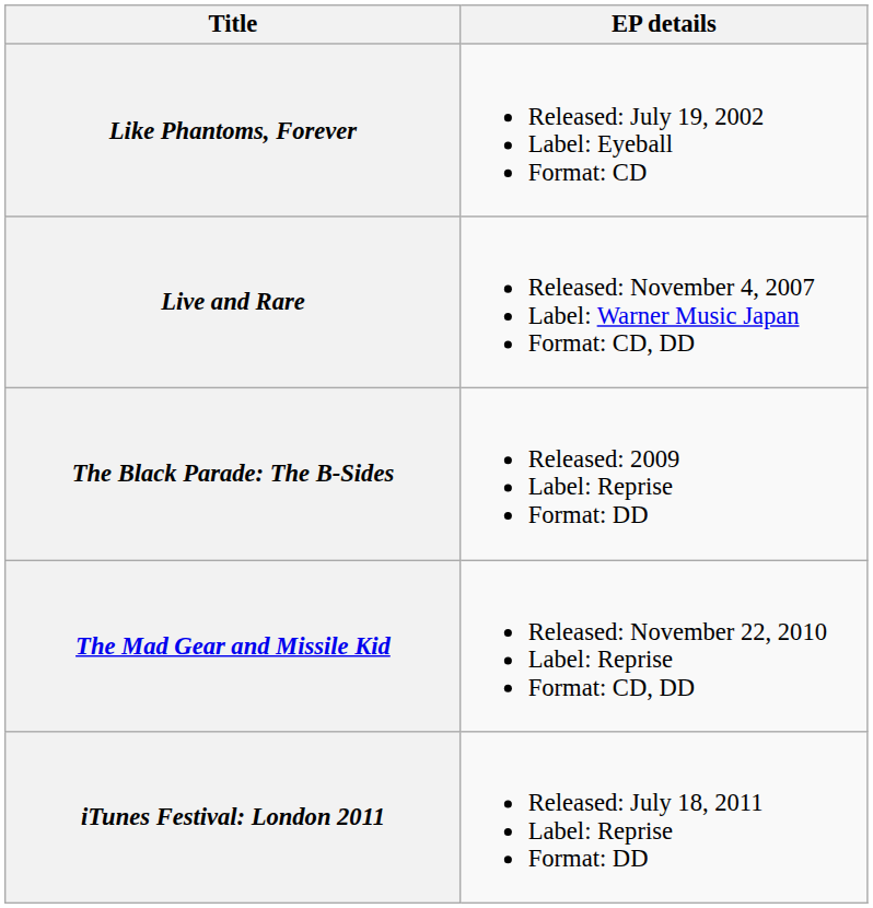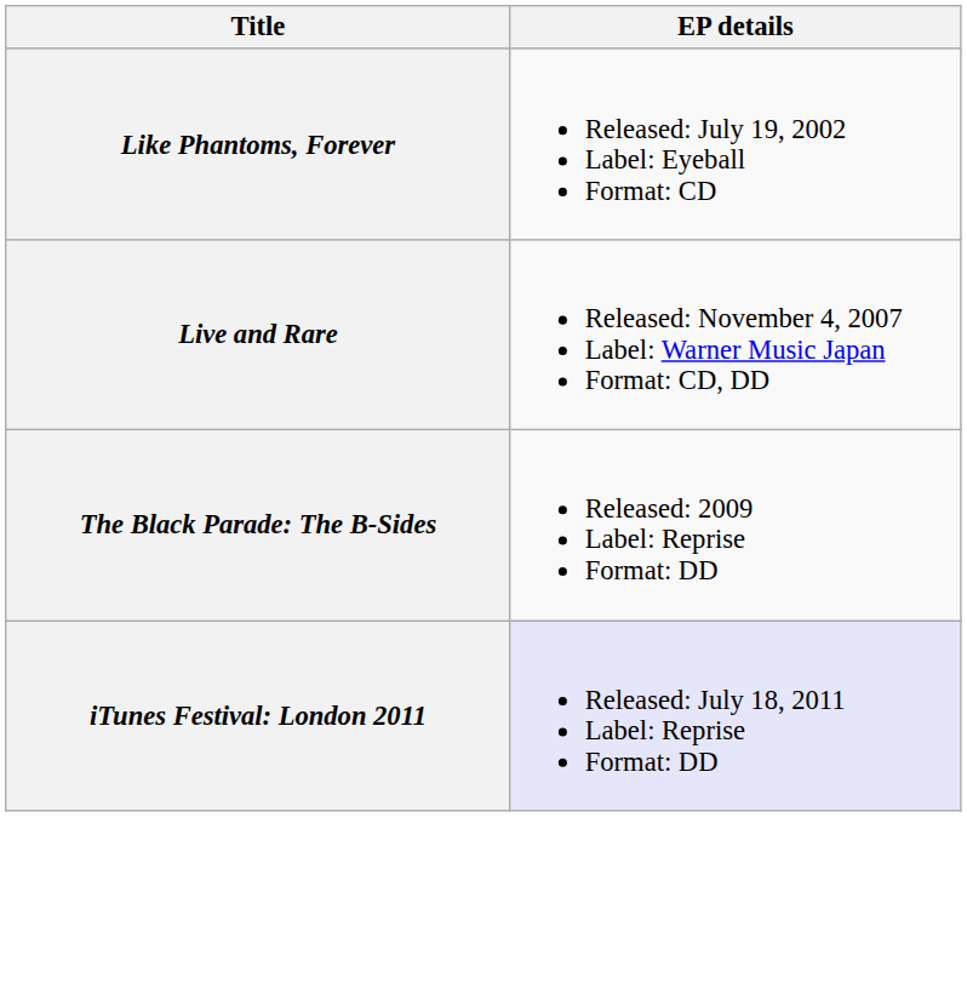- row: The Mad Gear and Missile Kid | Released: November 22, 2010 Label: Reprise Format: CD, DD
iTunes Festival: London 2011 | EP details: no background -> lavender background
